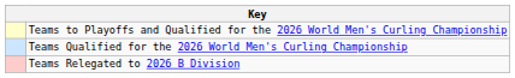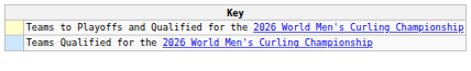- row: Teams Relegated to 2026 B Division
